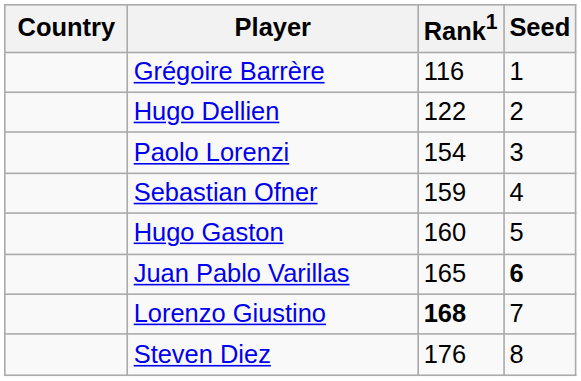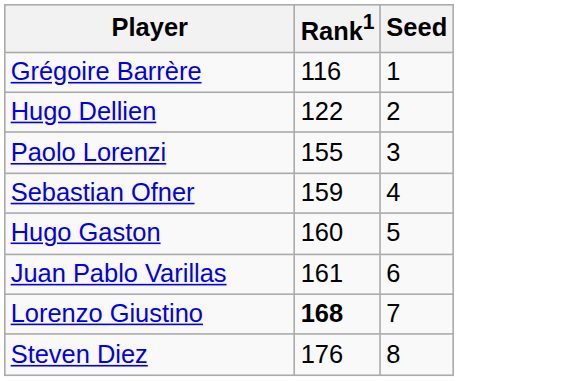- column: Country
Paolo Lorenzi | Rank1: 154 -> 155
Juan Pablo Varillas | Rank1: 165 -> 161
Juan Pablo Varillas | Seed: bold -> normal
